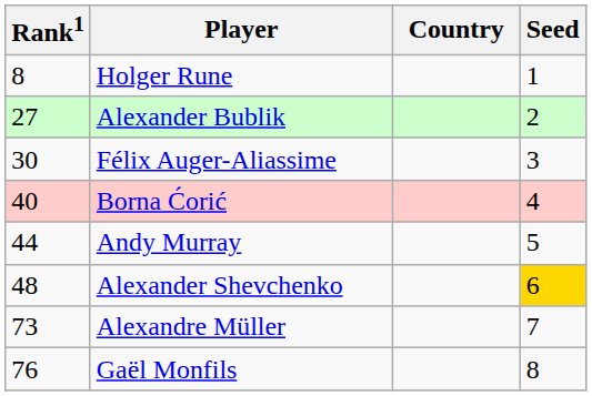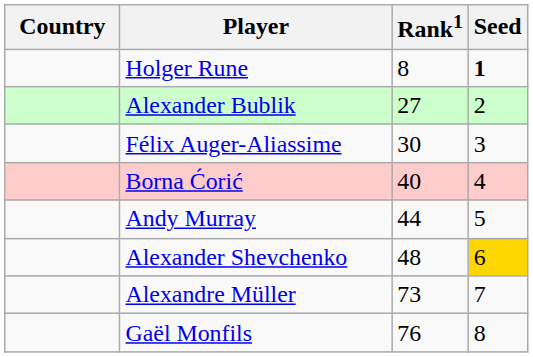columns swapped: Country <-> Rank1
Holger Rune | Seed: normal -> bold
